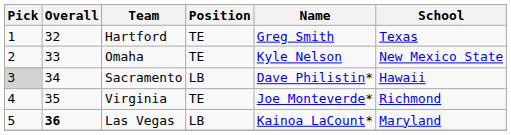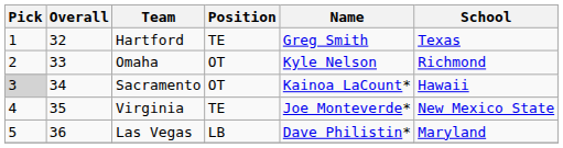Omaha | Position: TE -> OT
Omaha | School: New Mexico State -> Richmond
Sacramento | Position: LB -> OT
Sacramento | Name: Dave Philistin* -> Kainoa LaCount*
Virginia | School: Richmond -> New Mexico State
Las Vegas | Overall: bold -> normal
Las Vegas | Name: Kainoa LaCount* -> Dave Philistin*
